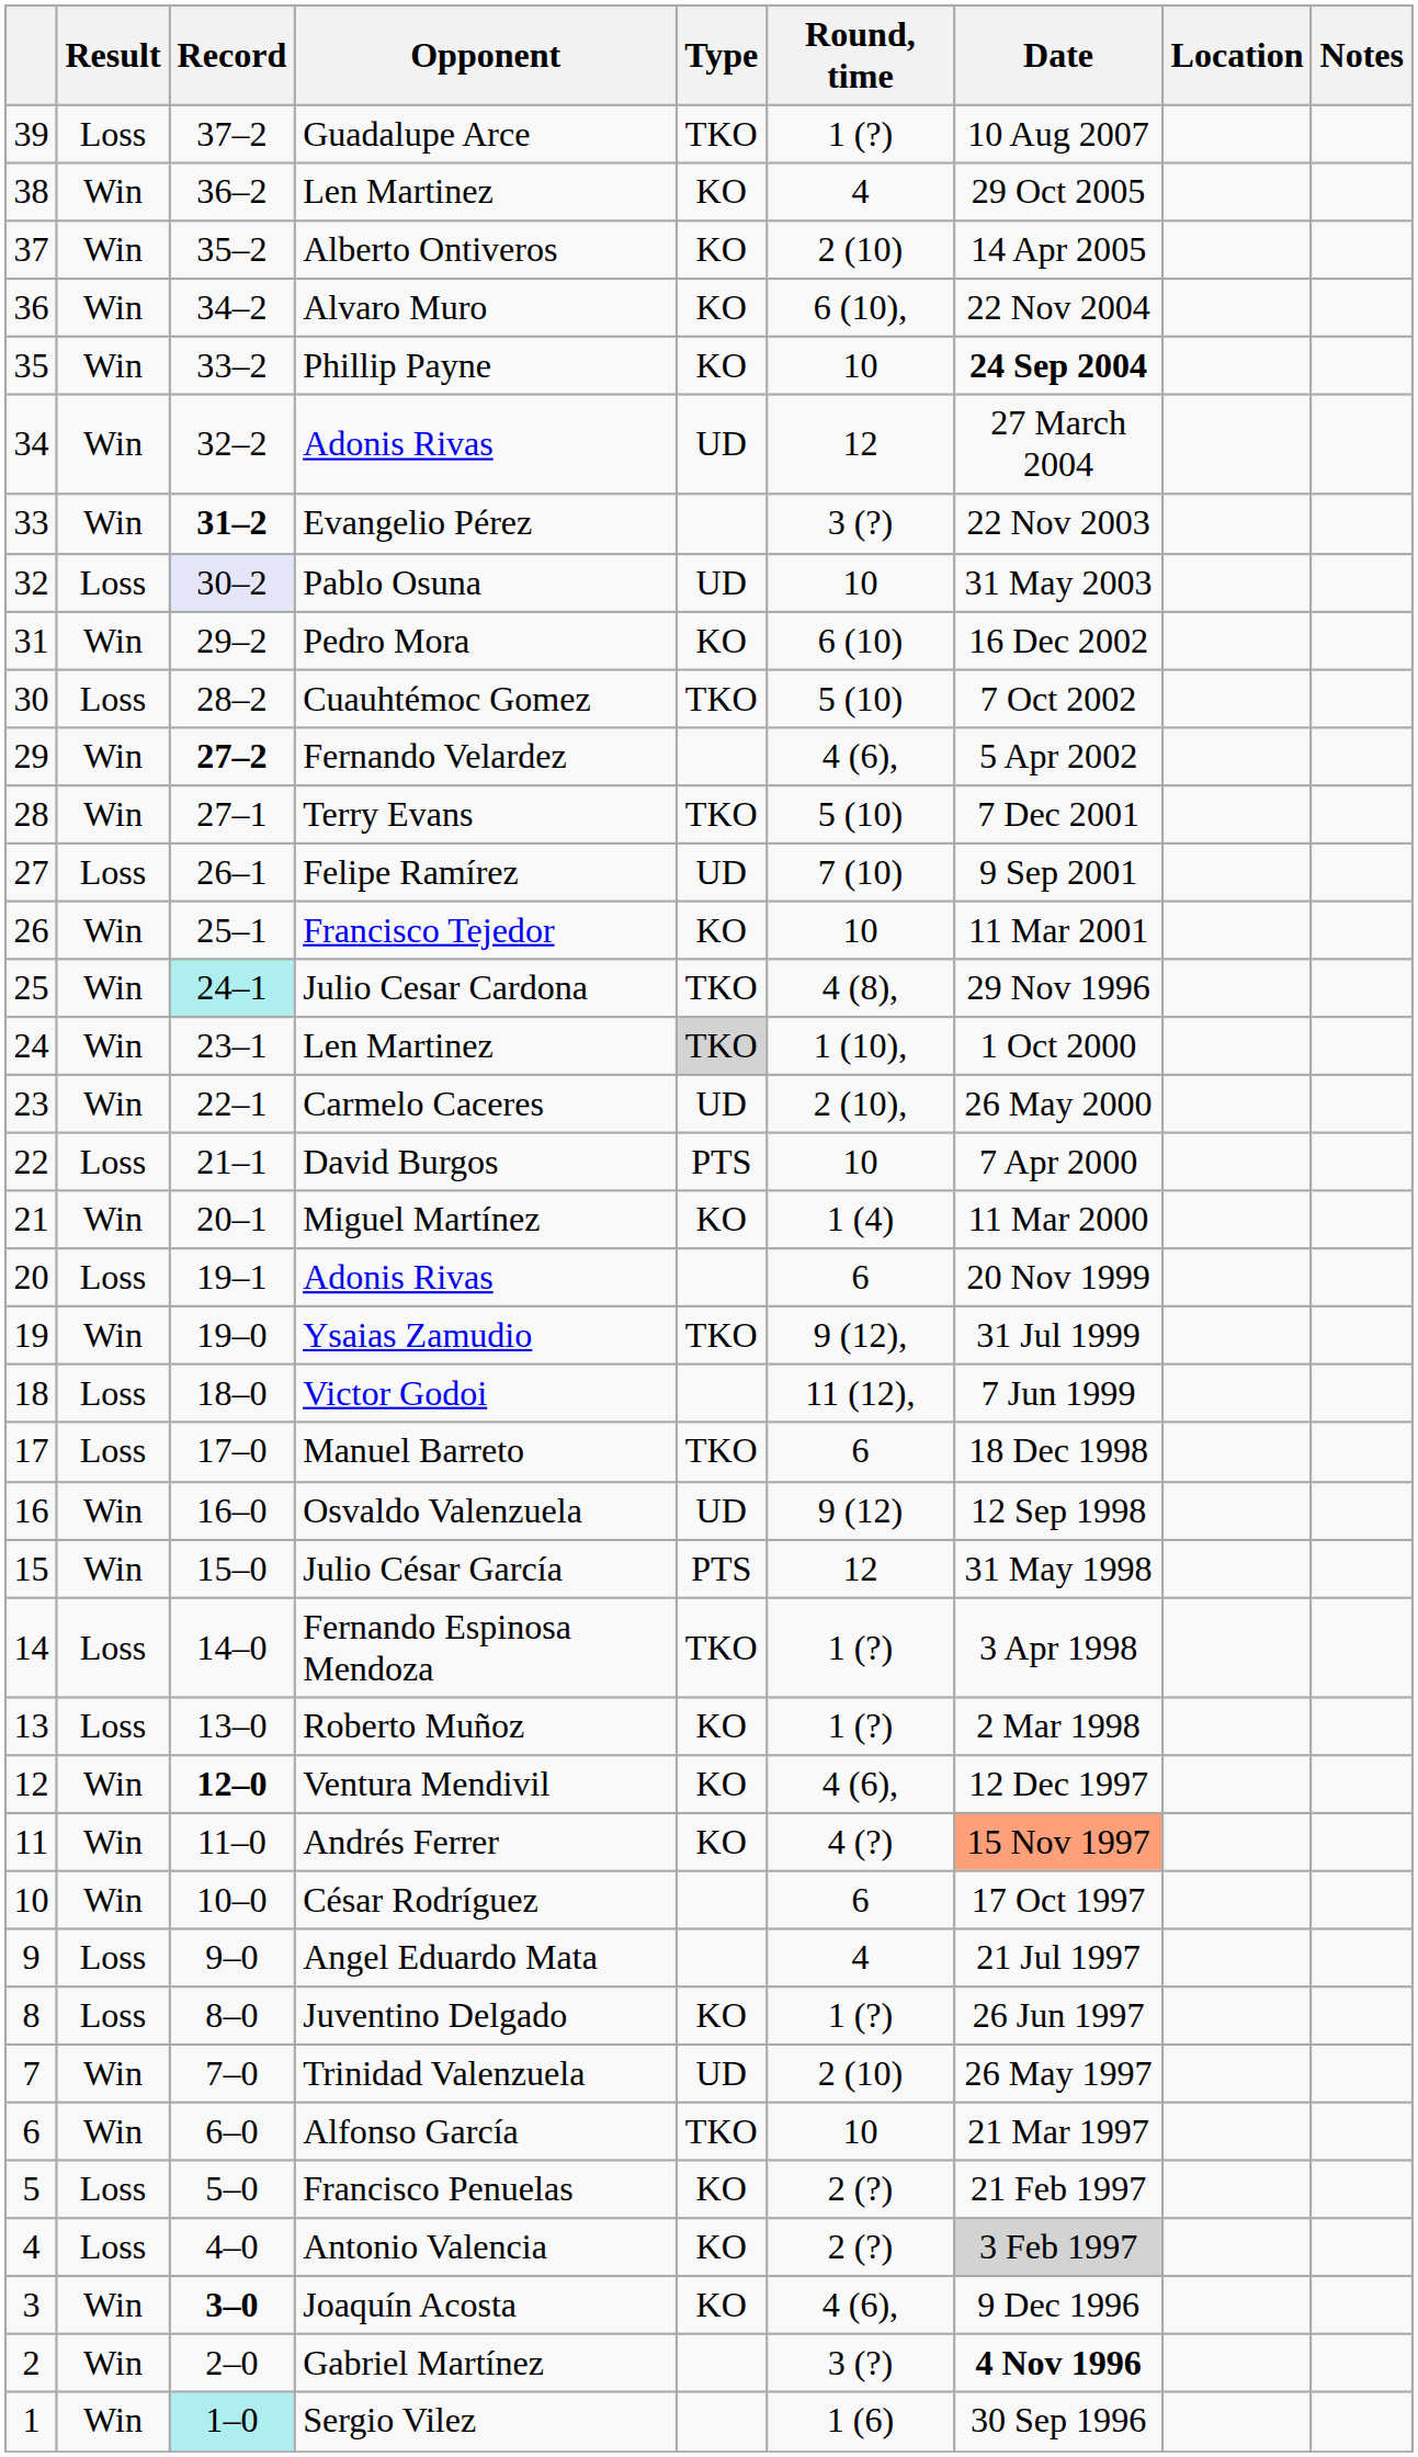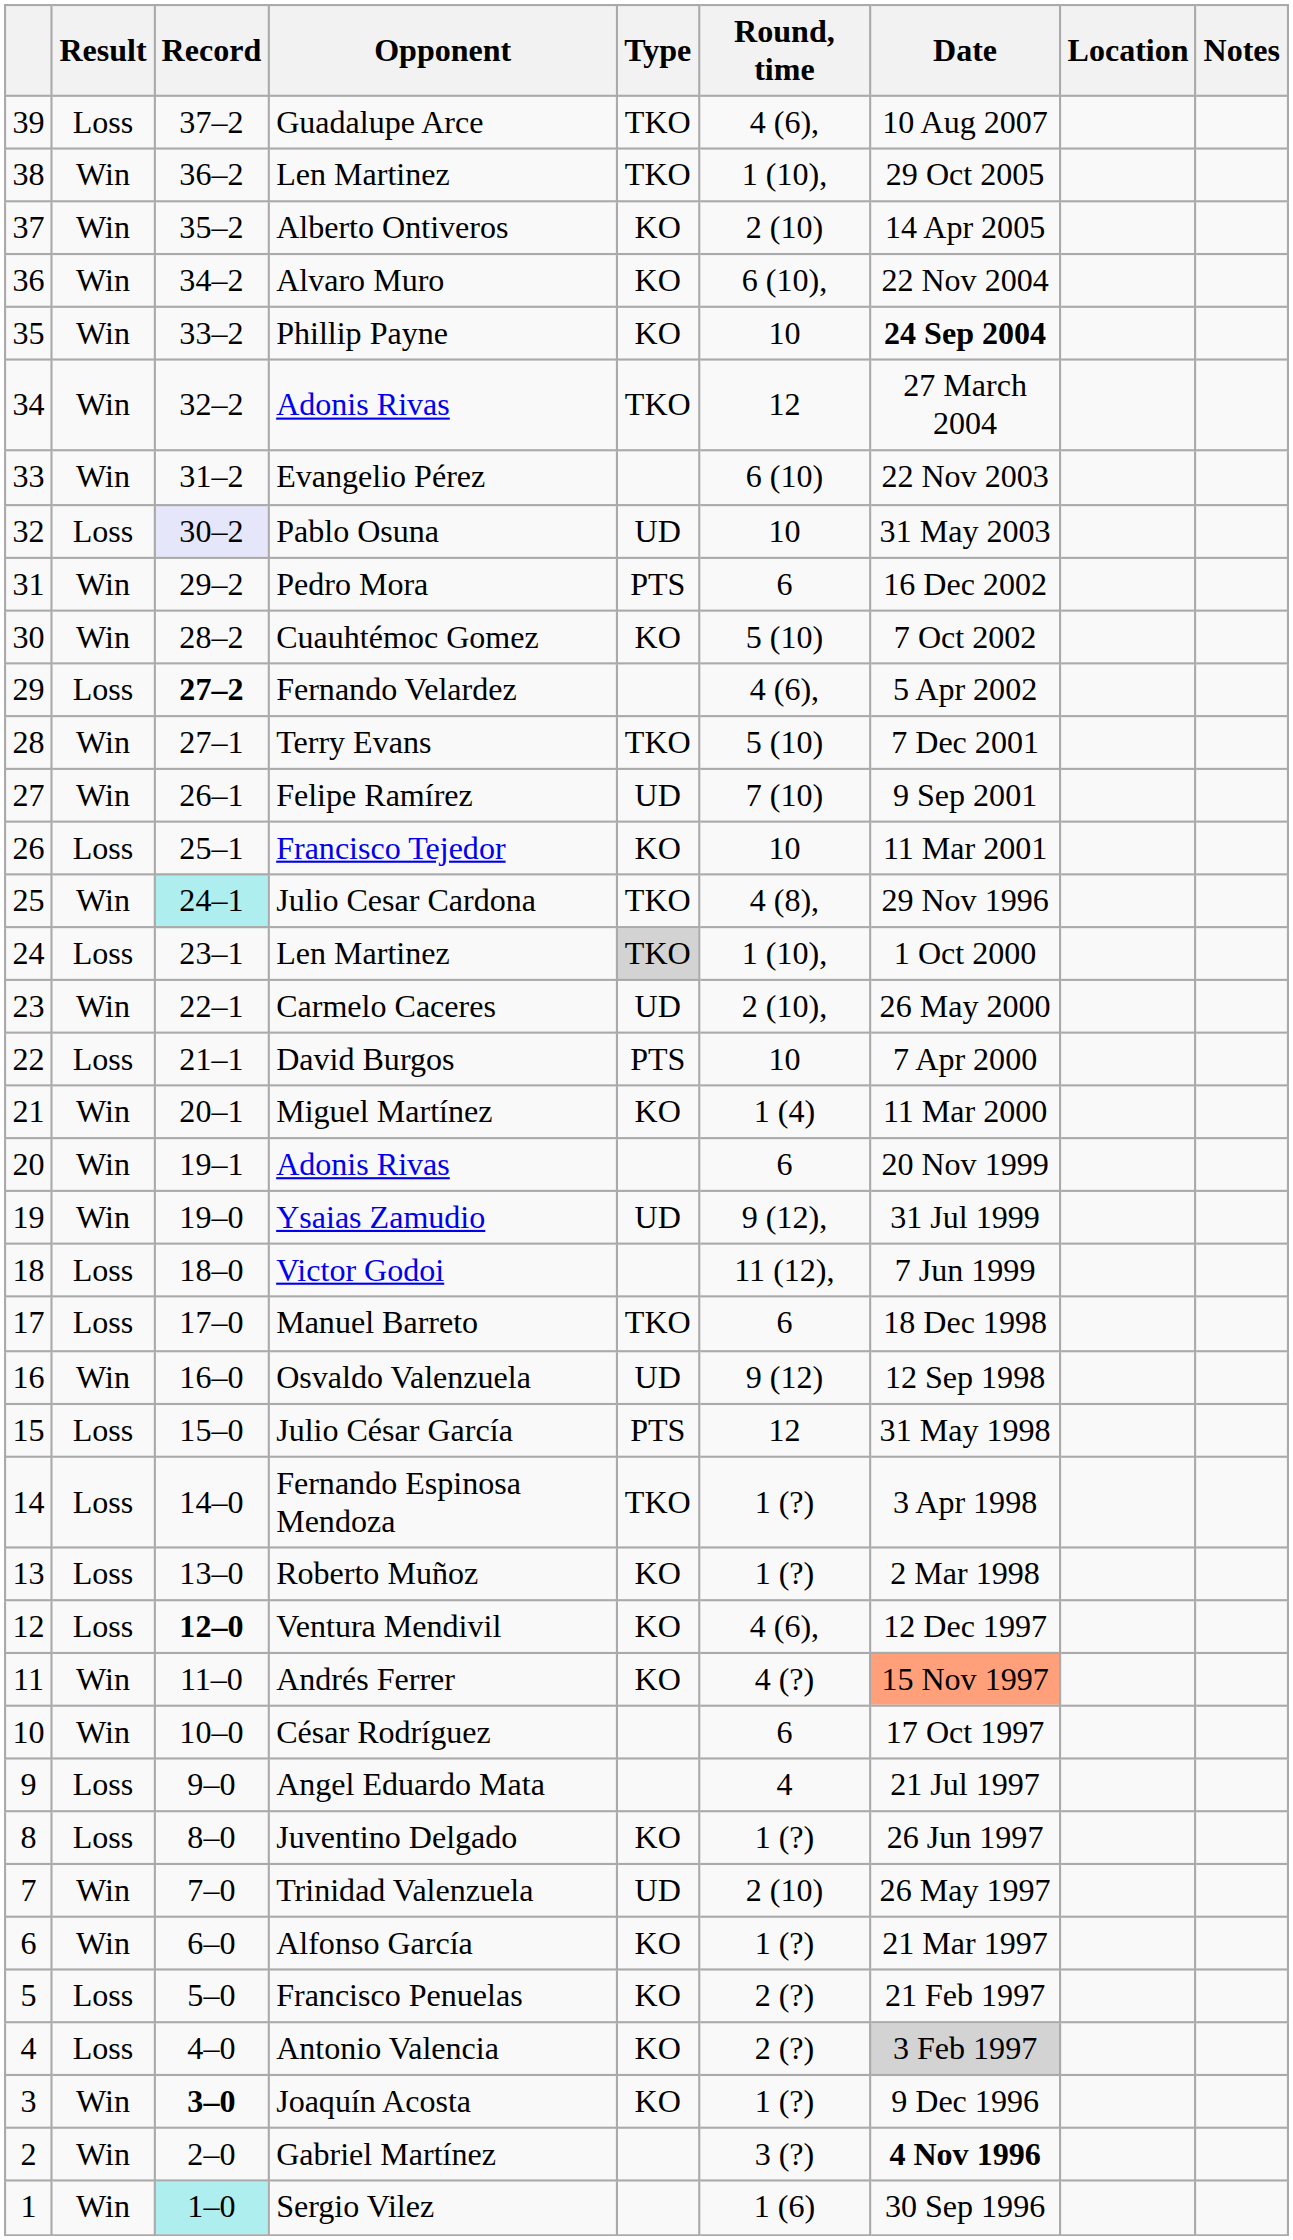Guadalupe Arce | Round, time: 1 (?) -> 4 (6),
38 / Len Martinez | Type: KO -> TKO
38 / Len Martinez | Round, time: 4 -> 1 (10),
34 / Adonis Rivas | Type: UD -> TKO
Evangelio Pérez | Record: bold -> normal
Evangelio Pérez | Round, time: 3 (?) -> 6 (10)
Pedro Mora | Type: KO -> PTS
Pedro Mora | Round, time: 6 (10) -> 6
Cuauhtémoc Gomez | Result: Loss -> Win
Cuauhtémoc Gomez | Type: TKO -> KO
Fernando Velardez | Result: Win -> Loss
Felipe Ramírez | Result: Loss -> Win
Francisco Tejedor | Result: Win -> Loss
24 / Len Martinez | Result: Win -> Loss
20 / Adonis Rivas | Result: Loss -> Win
Ysaias Zamudio | Type: TKO -> UD
Julio César García | Result: Win -> Loss
Ventura Mendivil | Result: Win -> Loss
Alfonso García | Type: TKO -> KO
Alfonso García | Round, time: 10 -> 1 (?)
Joaquín Acosta | Round, time: 4 (6), -> 1 (?)
